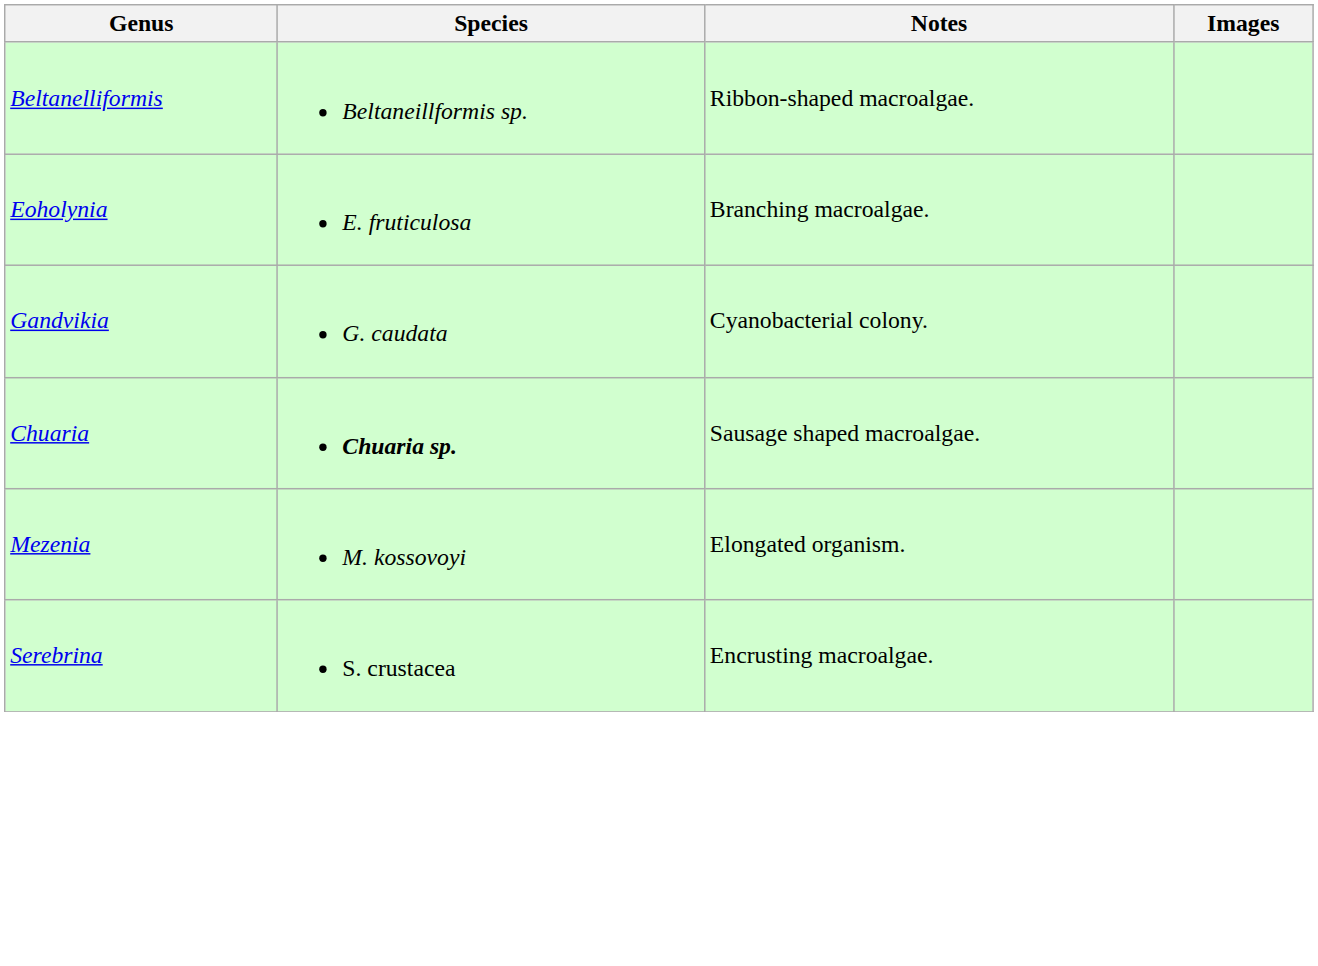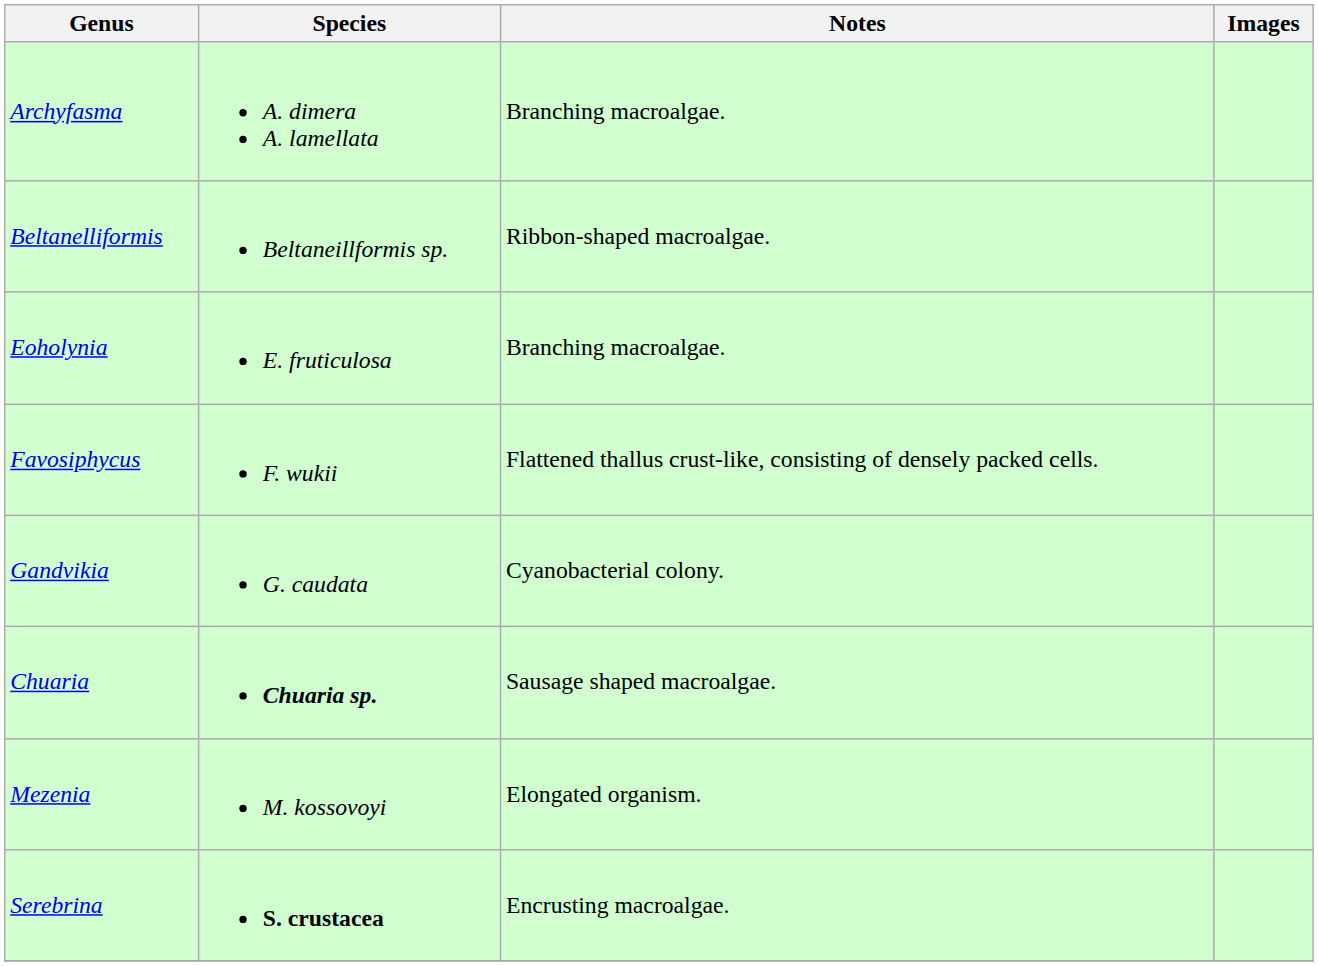+ row: Archyfasma | A. dimera A. lamellata | Branching macroalgae.
+ row: Favosiphycus | F. wukii | Flattened thallus crust-like, consisting of densely packed cells.
Serebrina | Species: normal -> bold
